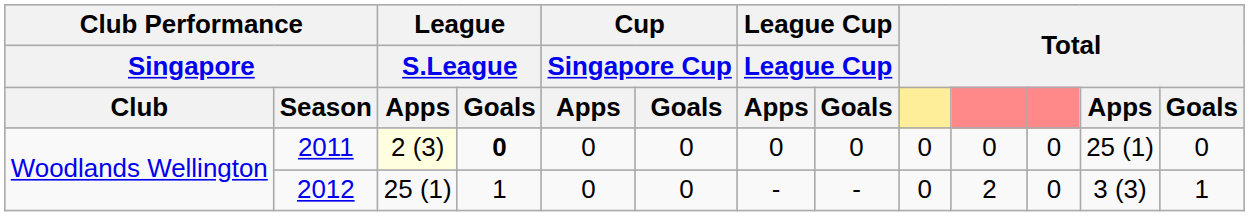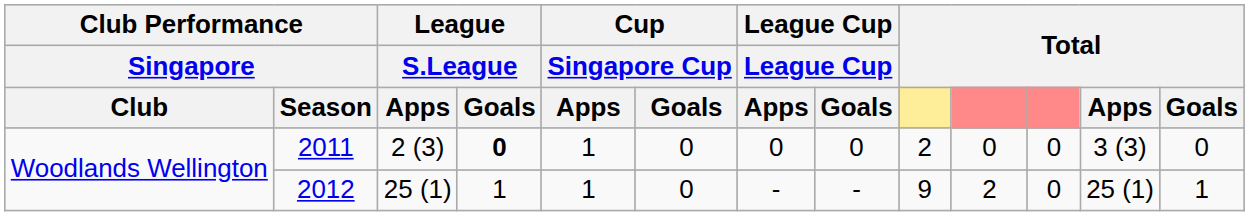2011 | League / S.League / Apps: lightyellow background -> no background
2011 | Cup / Singapore Cup / Apps: 0 -> 1
2011 | column 9: 0 -> 2
2011 | Total / Apps: 25 (1) -> 3 (3)
2012 | Cup / Singapore Cup / Apps: 0 -> 1
2012 | column 9: 0 -> 9
2012 | Total / Apps: 3 (3) -> 25 (1)
